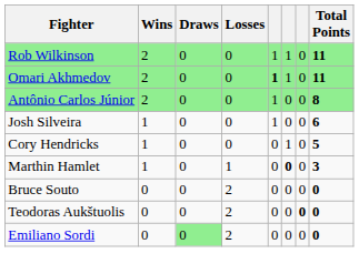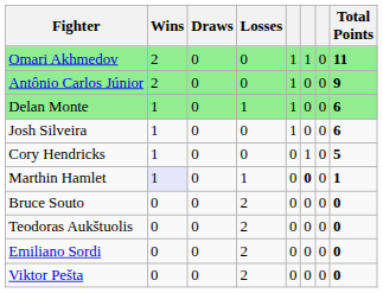- row: Rob Wilkinson | 2 | 0 | 0 | 1 | 1 | 0 | 11
Omari Akhmedov | column 5: bold -> normal
Antônio Carlos Júnior | Total Points: 8 -> 9
+ row: Delan Monte | 1 | 0 | 1 | 1 | 0 | 0 | 6
Marthin Hamlet | Wins: no background -> lavender background
Marthin Hamlet | Total Points: 3 -> 1
Teodoras Aukštuolis | column 7: bold -> normal
Emiliano Sordi | Draws: lightgreen background -> no background
+ row: Viktor Pešta | 0 | 0 | 2 | 0 | 0 | 0 | 0
